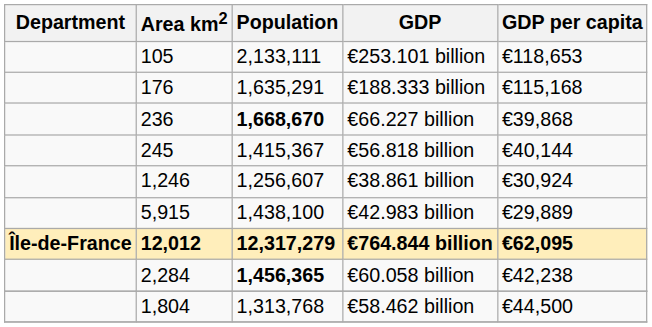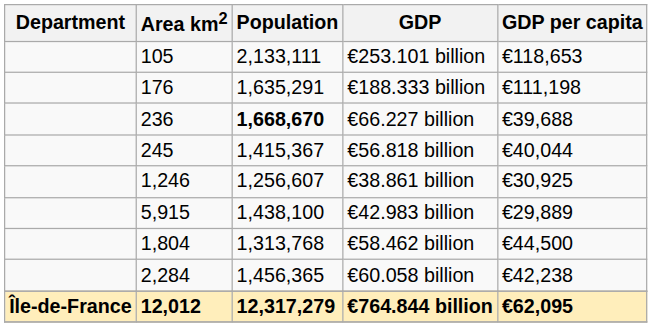€188.333 billion | GDP per capita: €115,168 -> €111,198
€66.227 billion | GDP per capita: €39,868 -> €39,688
€56.818 billion | GDP per capita: €40,144 -> €40,044
€38.861 billion | GDP per capita: €30,924 -> €30,925
rows swapped: €58.462 billion <-> €764.844 billion
€60.058 billion | Population: bold -> normal
